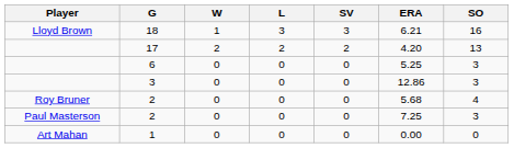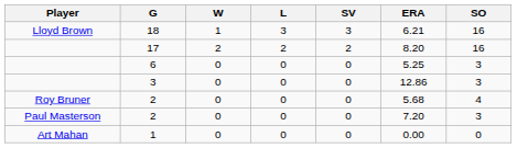17 | ERA: 4.20 -> 8.20
17 | SO: 13 -> 16
Paul Masterson / 2 | ERA: 7.25 -> 7.20
